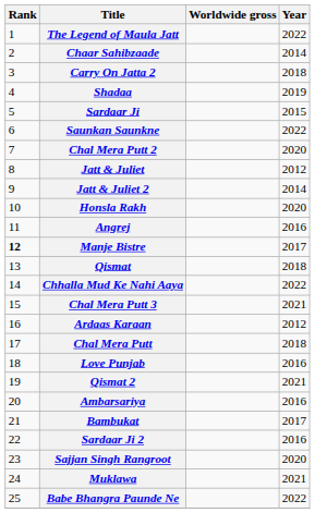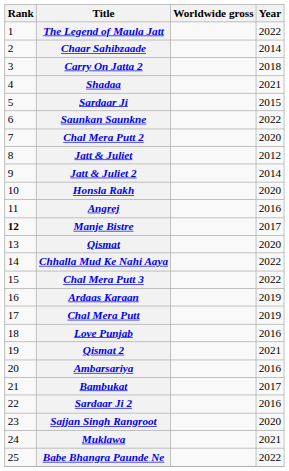Shadaa | Year: 2019 -> 2021
Qismat | Year: 2018 -> 2020
Chal Mera Putt 3 | Year: 2021 -> 2022
Ardaas Karaan | Year: 2012 -> 2019
Chal Mera Putt | Year: 2018 -> 2019
